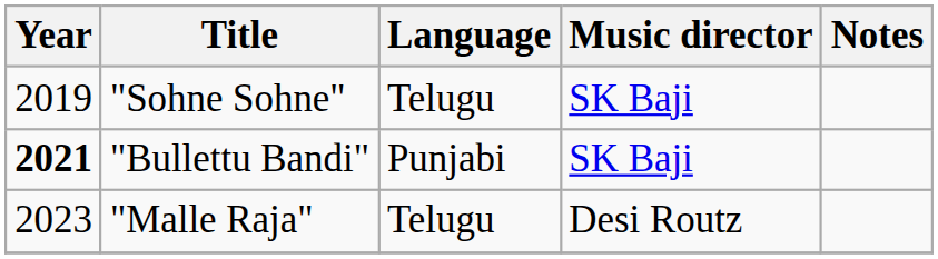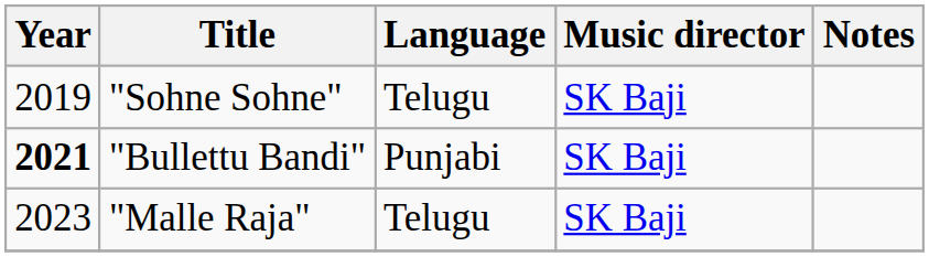"Malle Raja" | Music director: Desi Routz -> SK Baji
